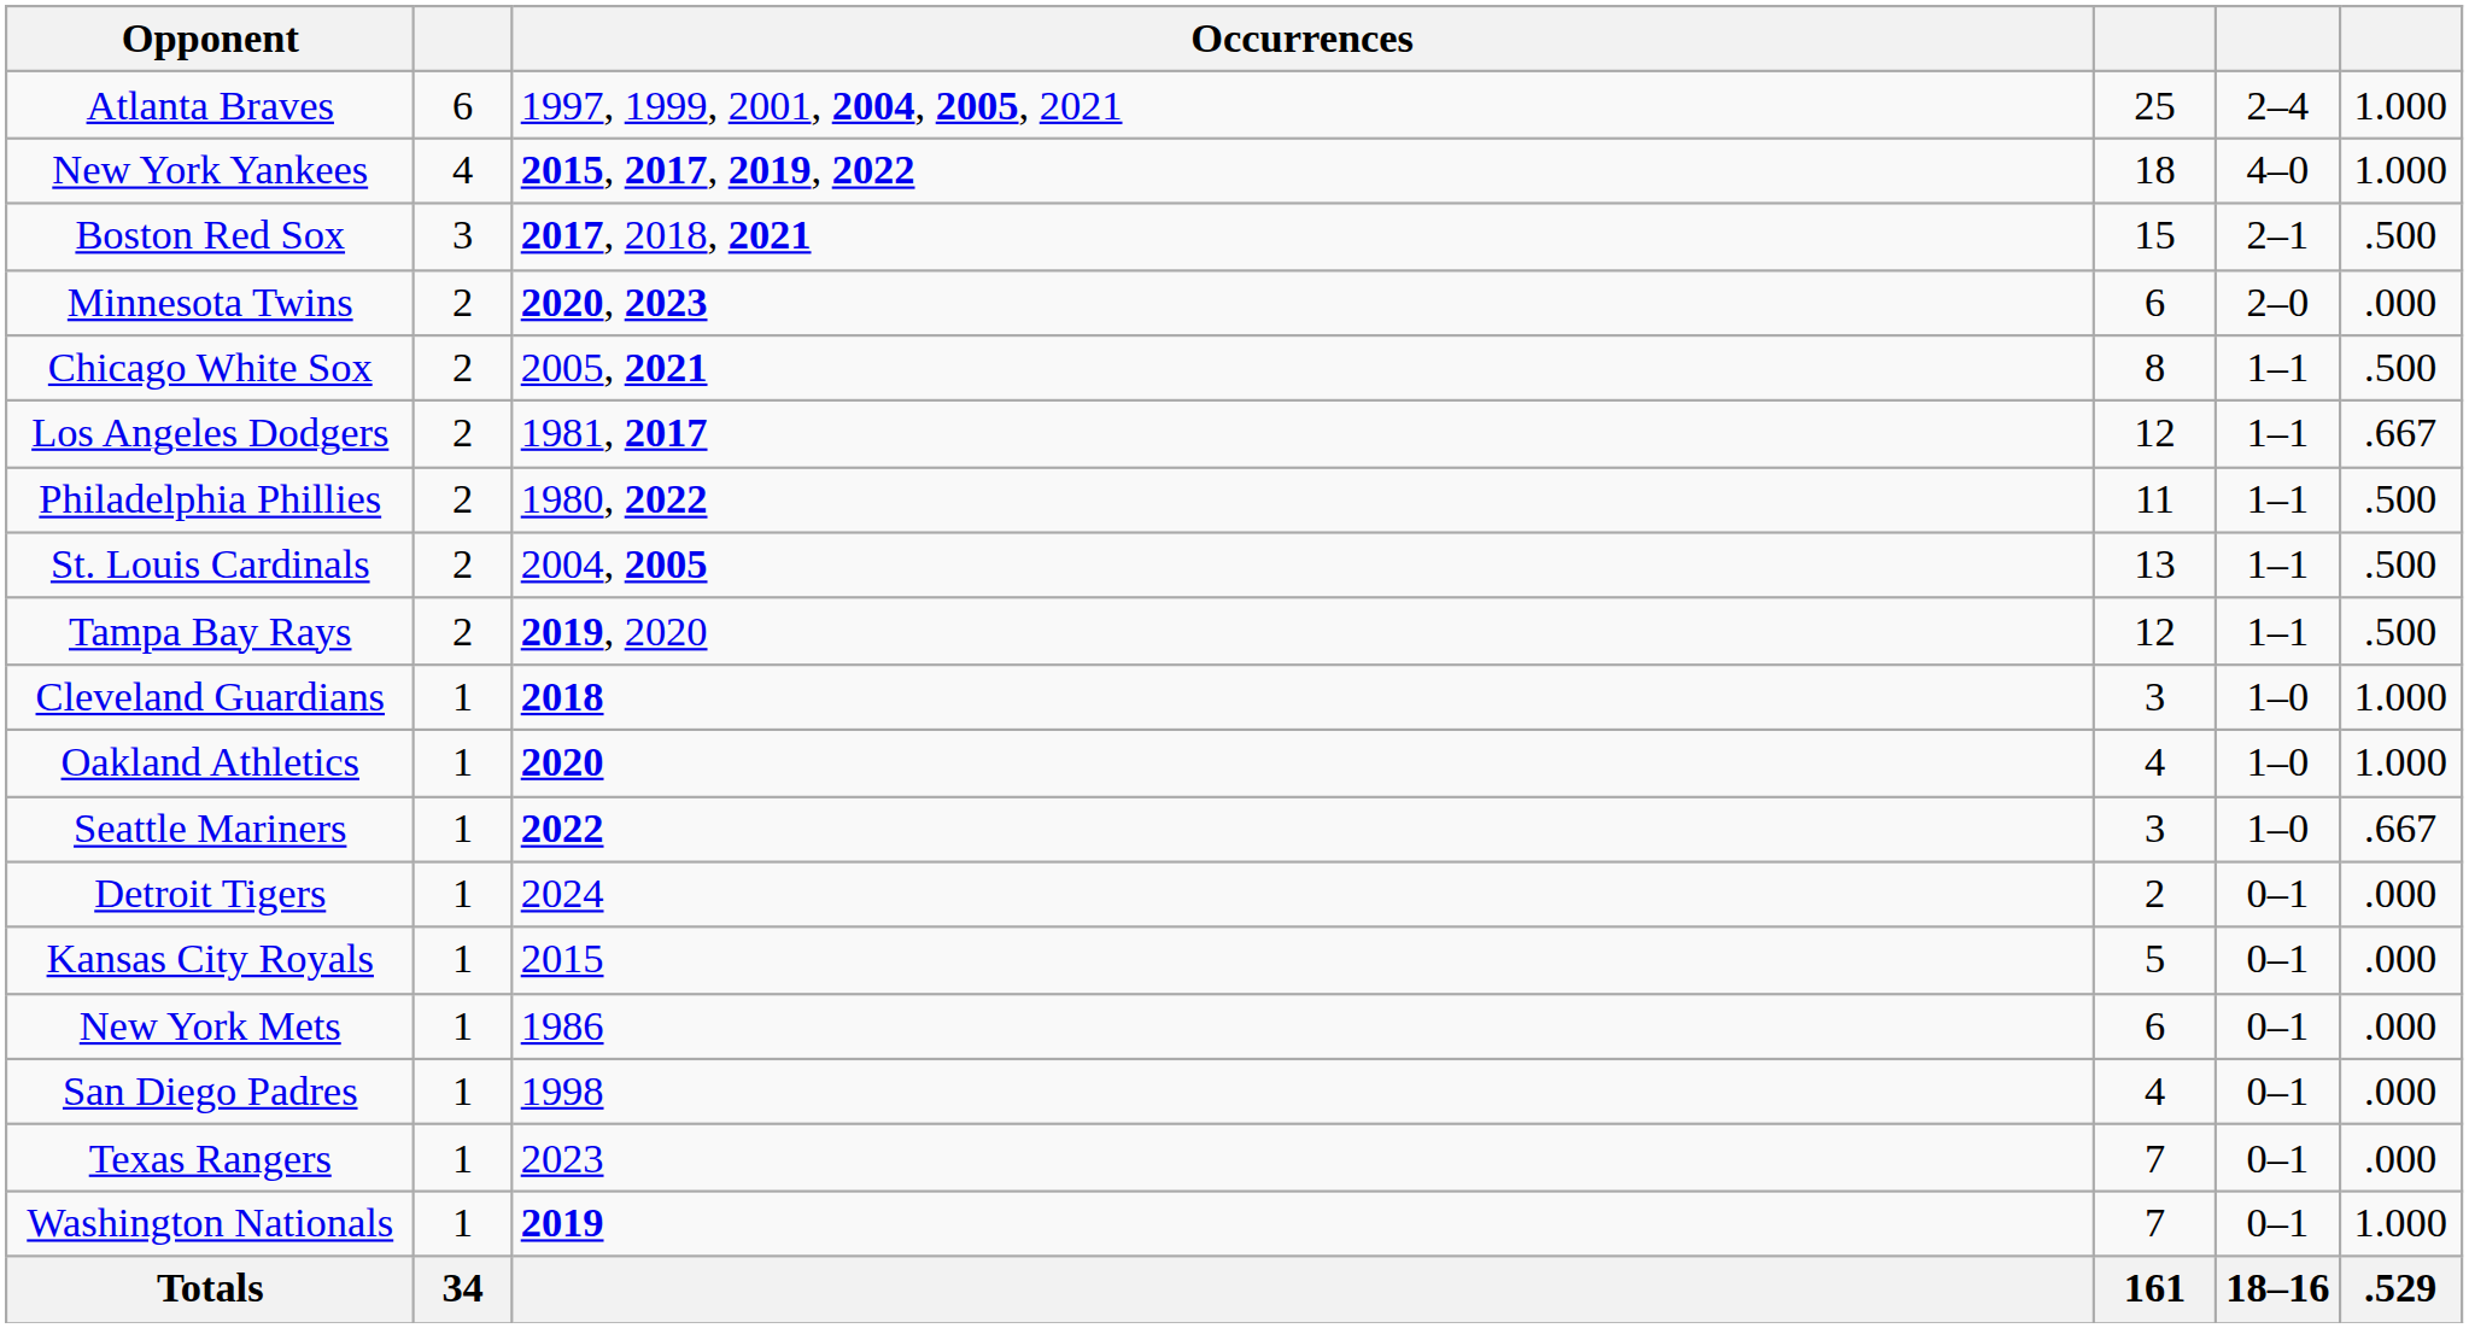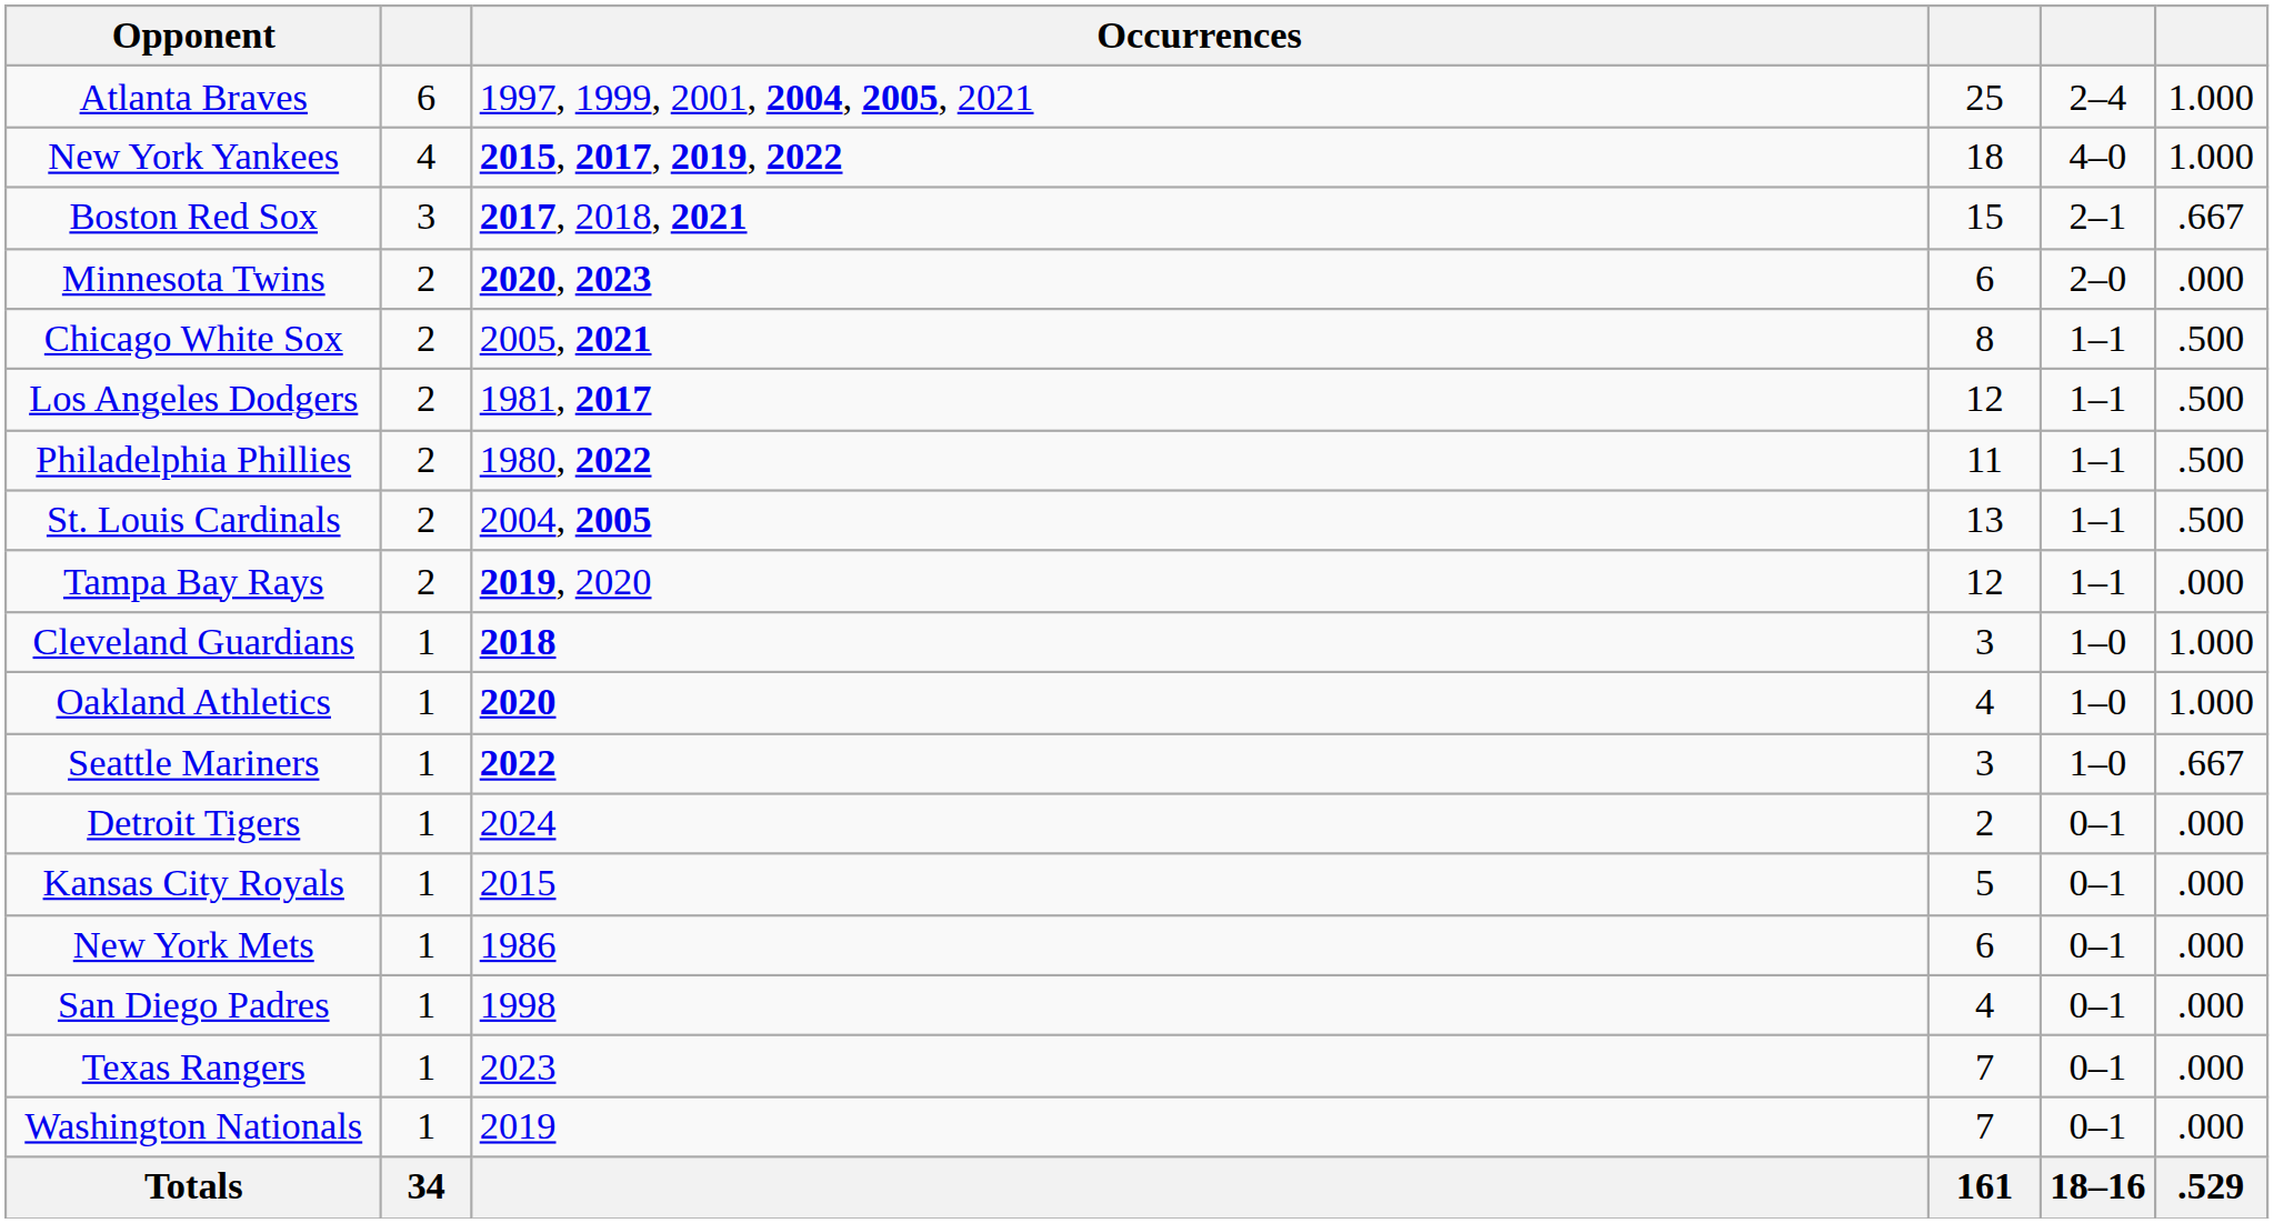Boston Red Sox | column 6: .500 -> .667
Los Angeles Dodgers | column 6: .667 -> .500
Tampa Bay Rays | column 6: .500 -> .000
Washington Nationals | Occurrences: bold -> normal
Washington Nationals | column 6: 1.000 -> .000
